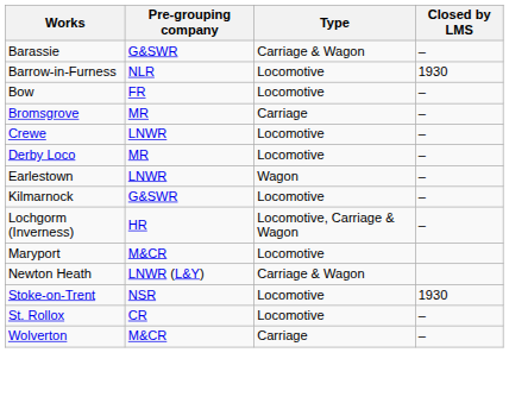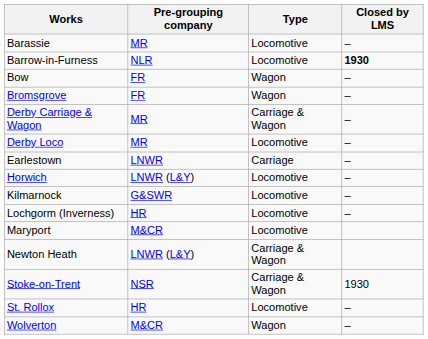Barassie | Pre-grouping company: G&SWR -> MR
Barassie | Type: Carriage & Wagon -> Locomotive
Barrow-in-Furness | Closed by LMS: normal -> bold
Bow | Type: Locomotive -> Wagon
Bromsgrove | Pre-grouping company: MR -> FR
Bromsgrove | Type: Carriage -> Wagon
- row: Crewe | LNWR | Locomotive | –
+ row: Derby Carriage & Wagon | MR | Carriage & Wagon | –
Earlestown | Type: Wagon -> Carriage
+ row: Horwich | LNWR (L&Y) | Locomotive | –
Lochgorm (Inverness) | Type: Locomotive, Carriage & Wagon -> Locomotive
Stoke-on-Trent | Type: Locomotive -> Carriage & Wagon
St. Rollox | Pre-grouping company: CR -> HR
Wolverton | Type: Carriage -> Wagon
